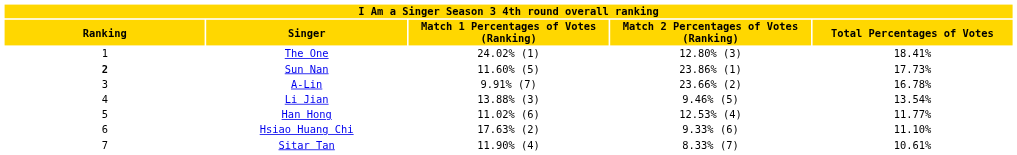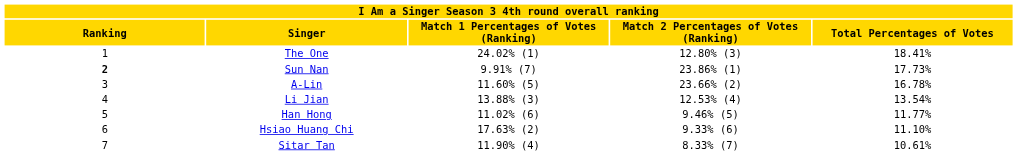Sun Nan | column 3: 11.60% (5) -> 9.91% (7)
A-Lin | column 3: 9.91% (7) -> 11.60% (5)
Li Jian | column 4: 9.46% (5) -> 12.53% (4)
Han Hong | column 4: 12.53% (4) -> 9.46% (5)
